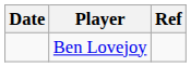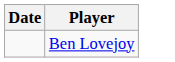- column: Ref
